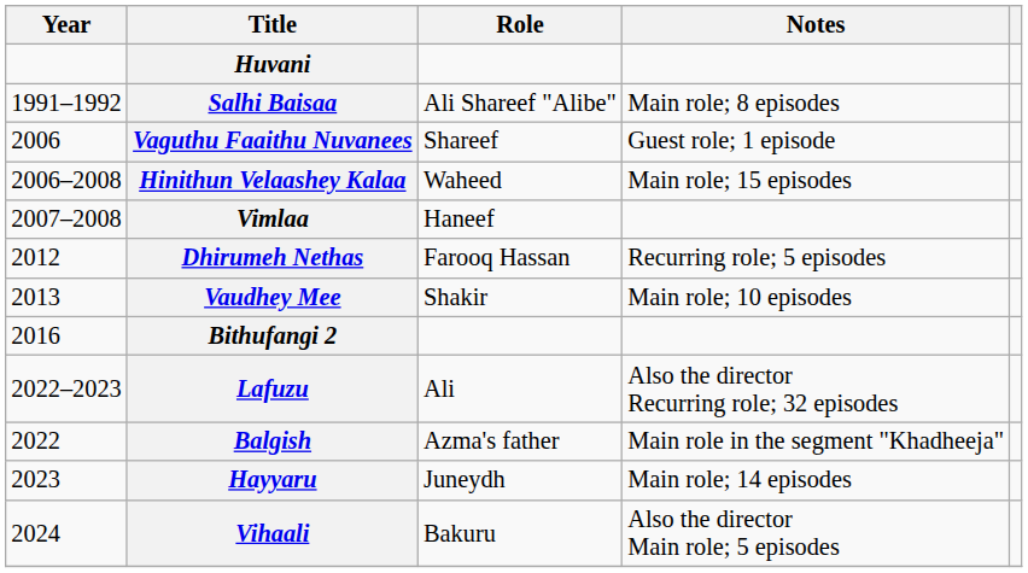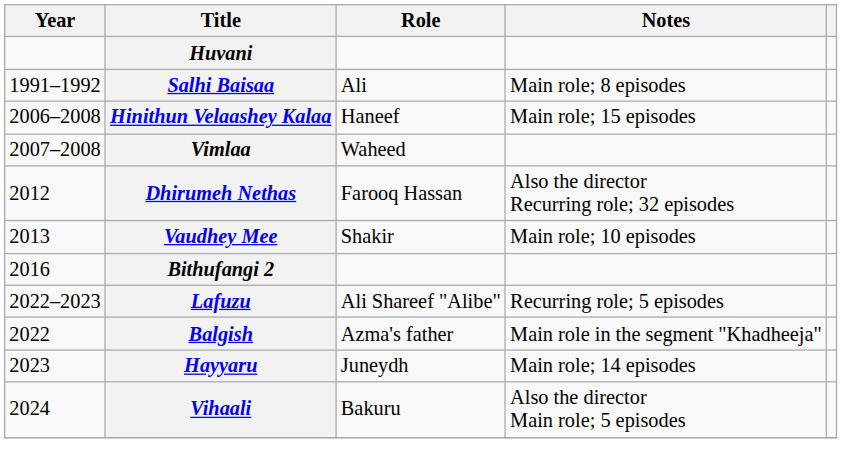Salhi Baisaa | Role: Ali Shareef "Alibe" -> Ali
- row: 2006 | Vaguthu Faaithu Nuvanees | Shareef | Guest role; 1 episode
Hinithun Velaashey Kalaa | Role: Waheed -> Haneef
Vimlaa | Role: Haneef -> Waheed
Dhirumeh Nethas | Notes: Recurring role; 5 episodes -> Also the director Recurring role; 32 episodes
Lafuzu | Role: Ali -> Ali Shareef "Alibe"
Lafuzu | Notes: Also the director Recurring role; 32 episodes -> Recurring role; 5 episodes
